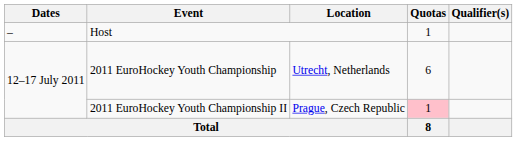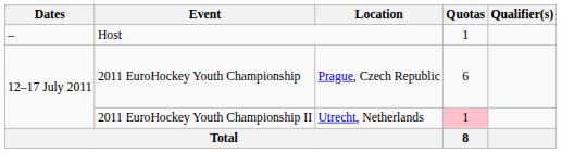2011 EuroHockey Youth Championship | Location: Utrecht, Netherlands -> Prague, Czech Republic
2011 EuroHockey Youth Championship II | Location: Prague, Czech Republic -> Utrecht, Netherlands
